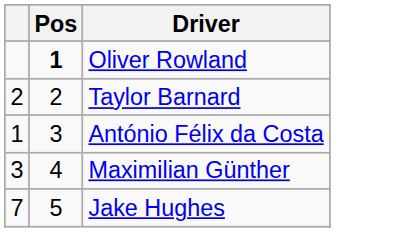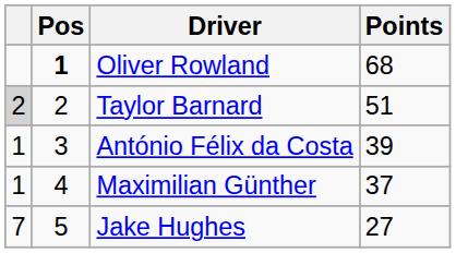+ column: Points | 68 | 51 | 39 | 37 | 27
Taylor Barnard | column 1: no background -> lightgrey background
Maximilian Günther | column 1: 3 -> 1
